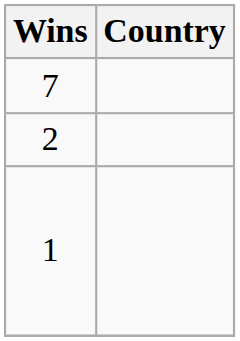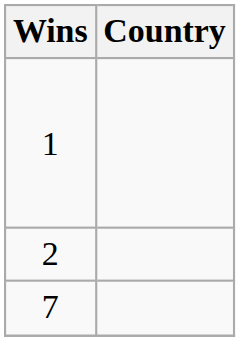rows swapped: 7 <-> 1
